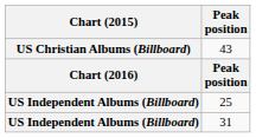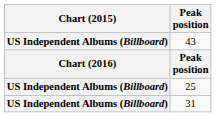43 | Chart (2015): US Christian Albums (Billboard) -> US Independent Albums (Billboard)
